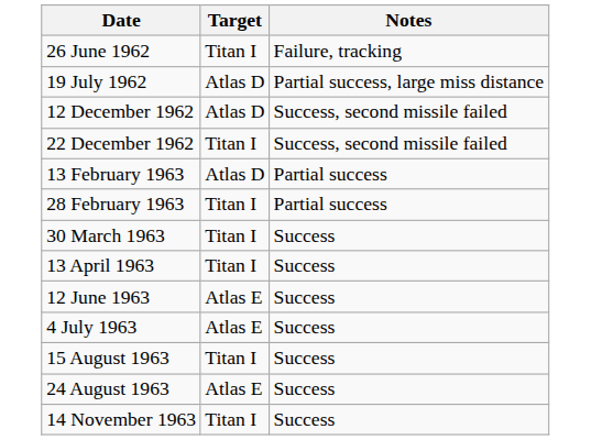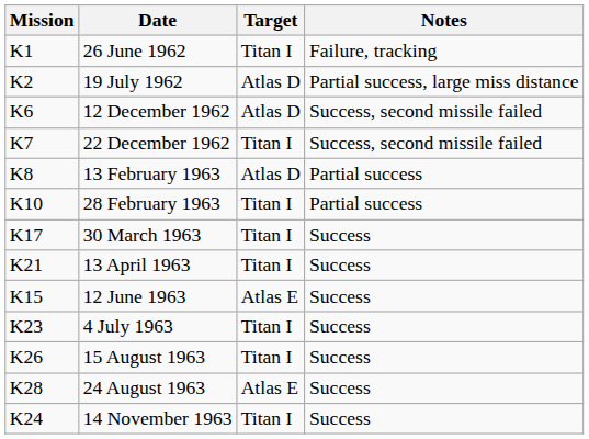+ column: Mission | K1 | K2 | K6 | K7 | K8 | K10 | K17 | K21 | K15 | K23 | K26 | K28 | K24
4 July 1963 | Target: Atlas E -> Titan I
